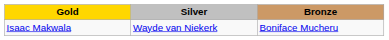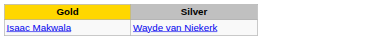- column: Bronze | Boniface Mucheru
